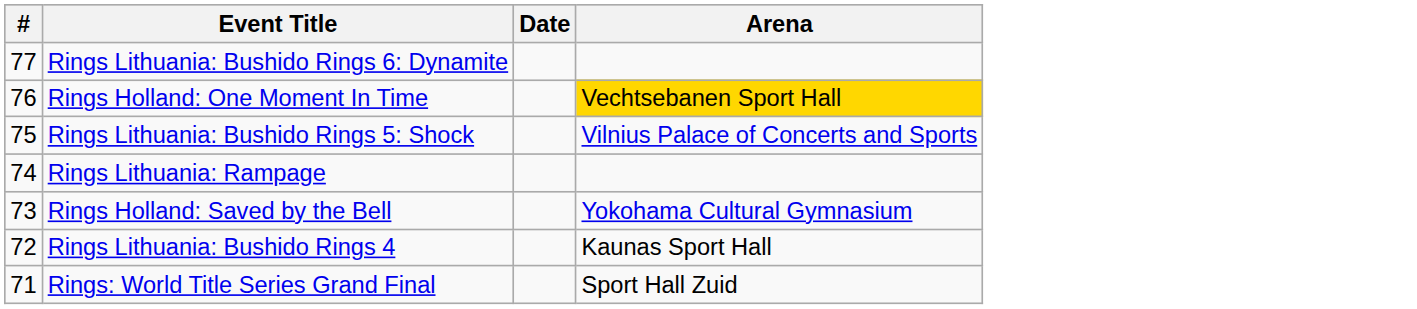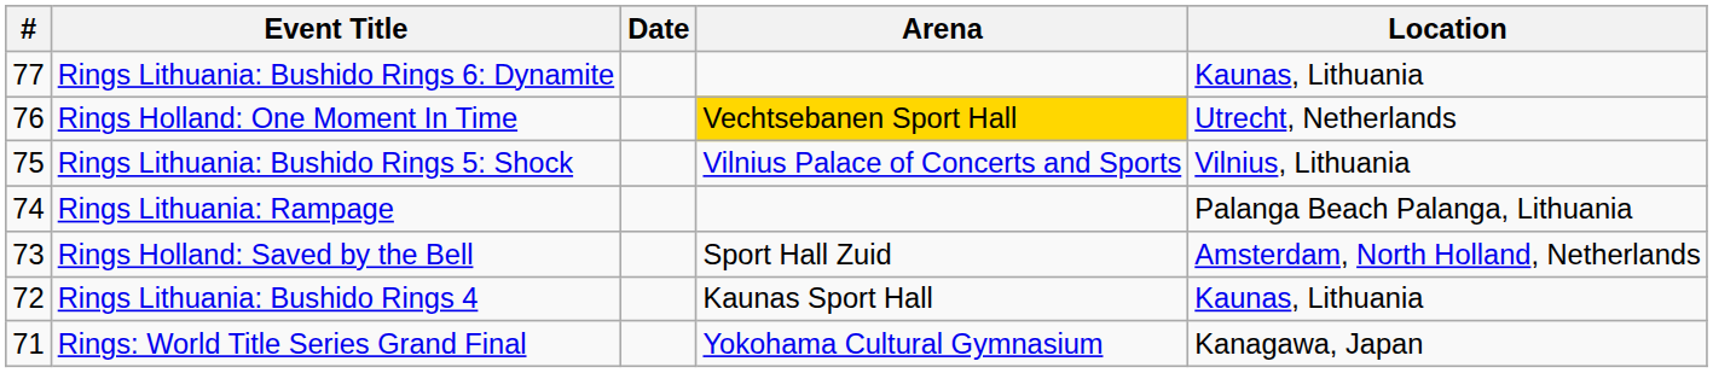+ column: Location | Kaunas, Lithuania | Utrecht, Netherlands | Vilnius, Lithuania | Palanga Beach Palanga, Lithuania | Amsterdam, North Holland, Netherlands | Kaunas, Lithuania | Kanagawa, Japan
Rings Holland: Saved by the Bell | Arena: Yokohama Cultural Gymnasium -> Sport Hall Zuid
Rings: World Title Series Grand Final | Arena: Sport Hall Zuid -> Yokohama Cultural Gymnasium
